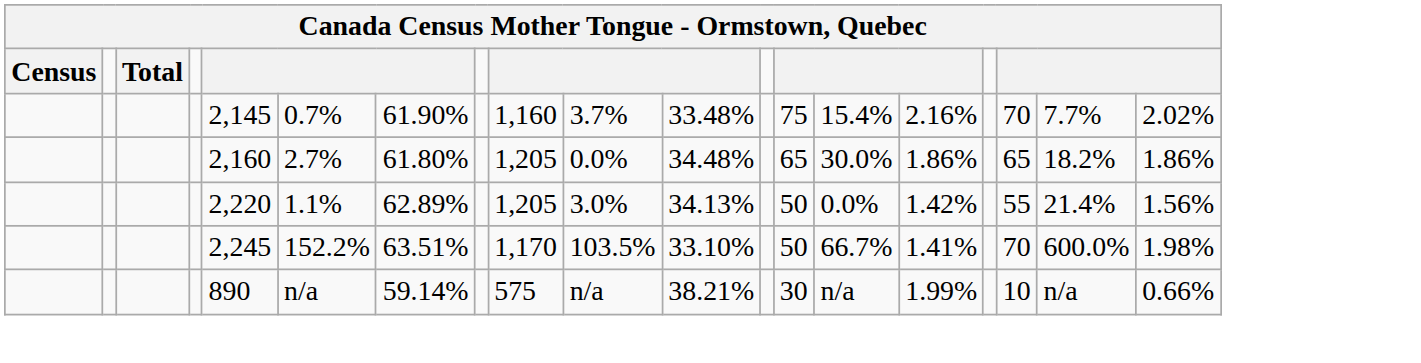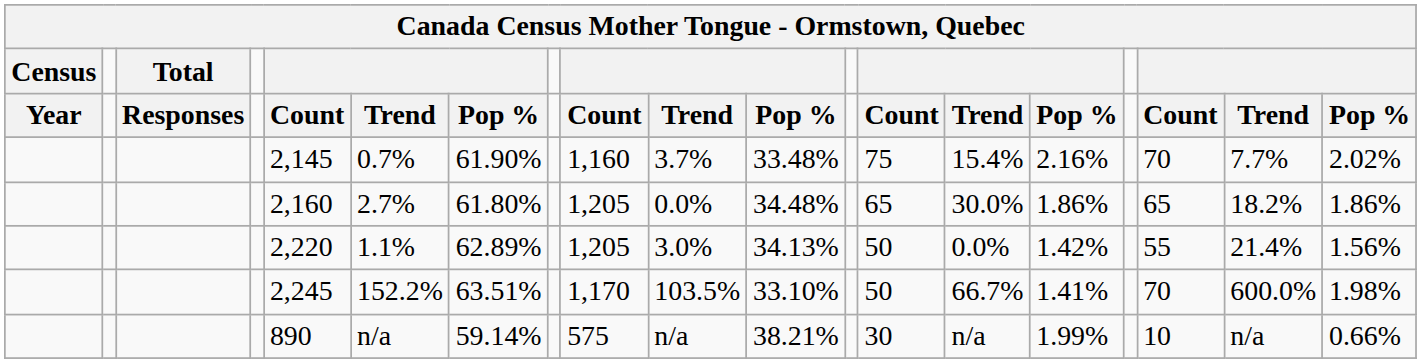+ row: Year | Responses | Count | Trend | Pop % | Count | Trend | Pop % | Count | Trend | Pop % | Count | Trend | Pop %
